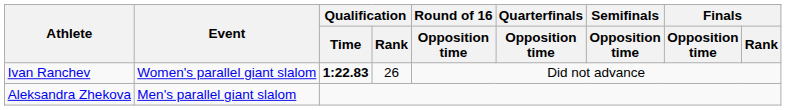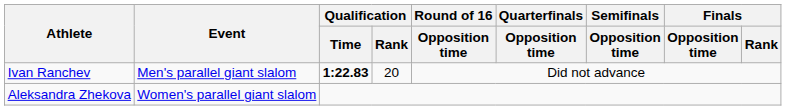Ivan Ranchev | Event: Women's parallel giant slalom -> Men's parallel giant slalom
Ivan Ranchev | Qualification / Rank: 26 -> 20
Aleksandra Zhekova | Event: Men's parallel giant slalom -> Women's parallel giant slalom
